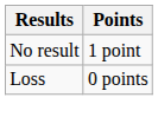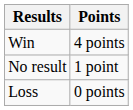+ row: Win | 4 points
